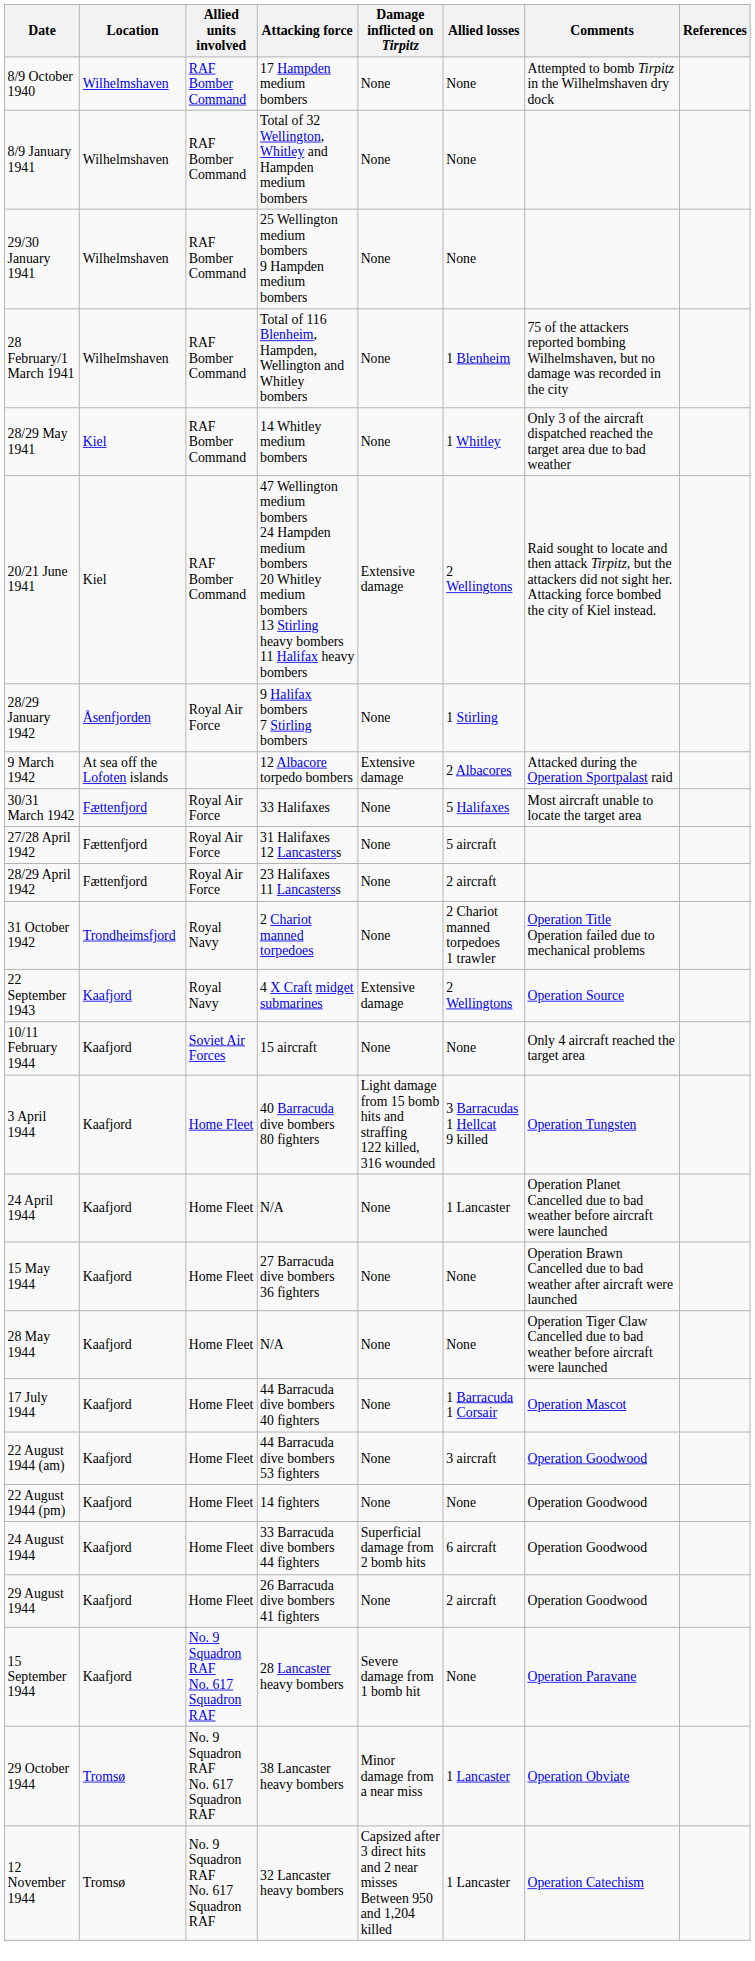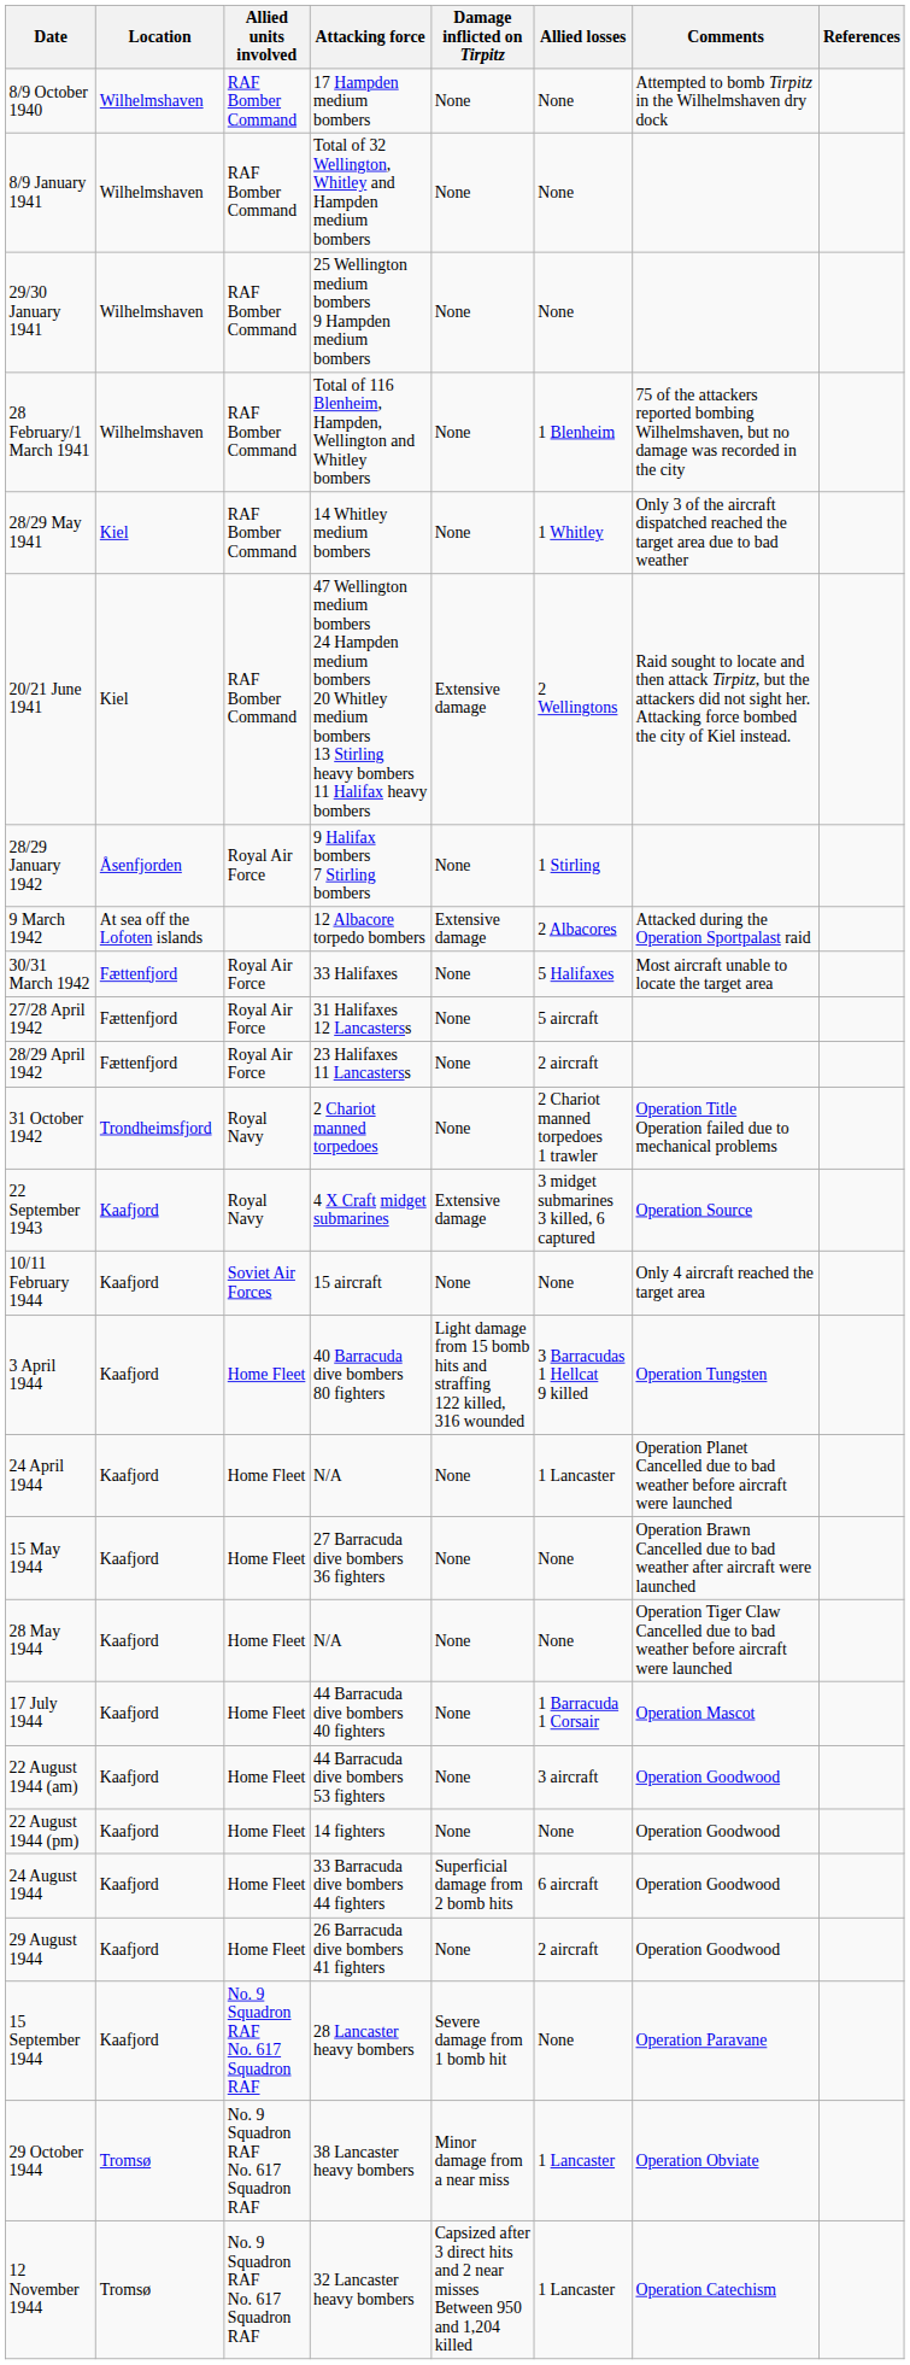22 September 1943 | Allied losses: 2 Wellingtons -> 3 midget submarines 3 killed, 6 captured
